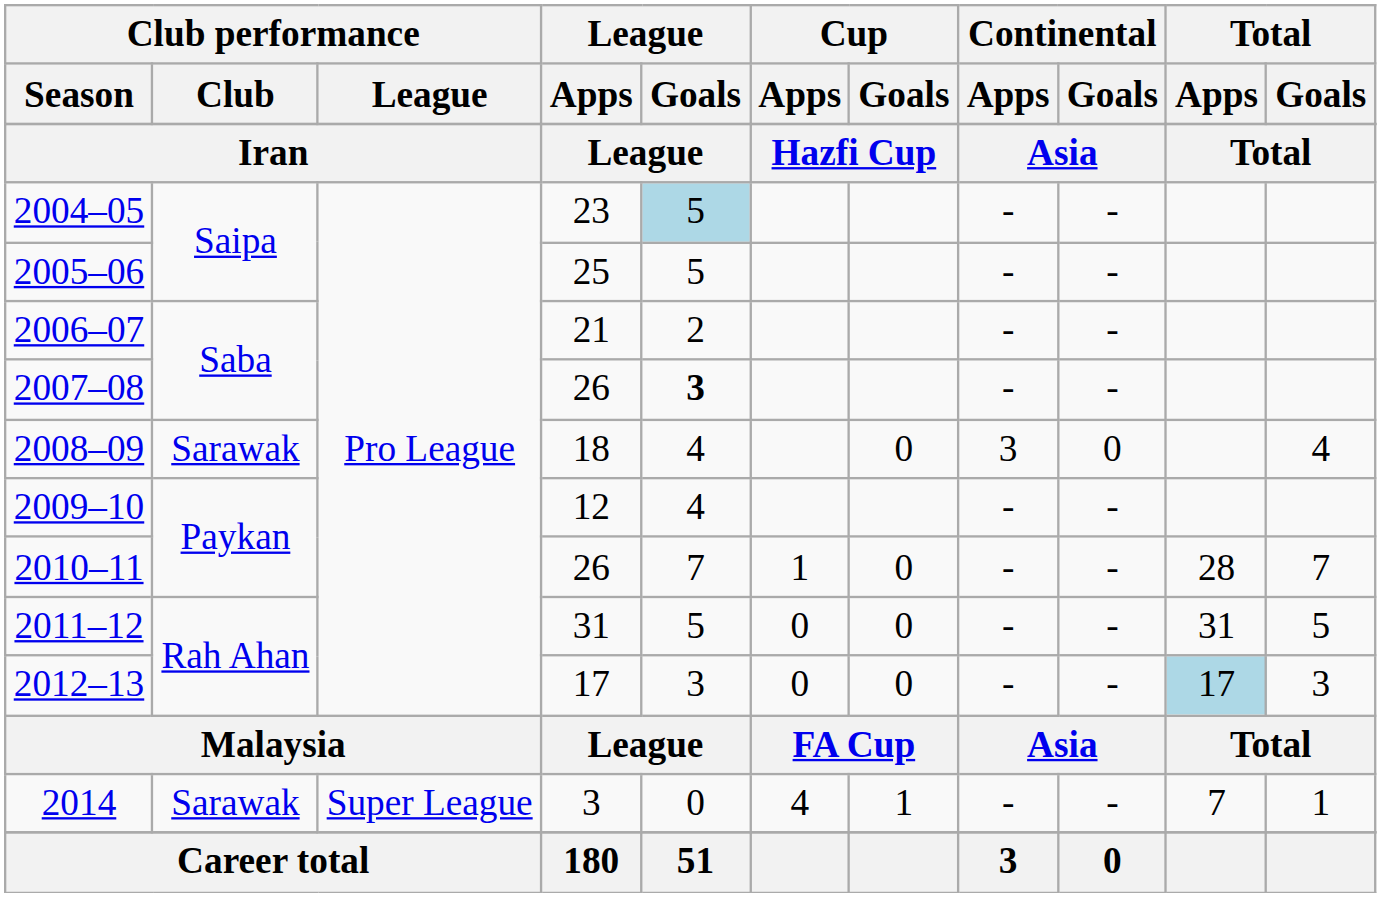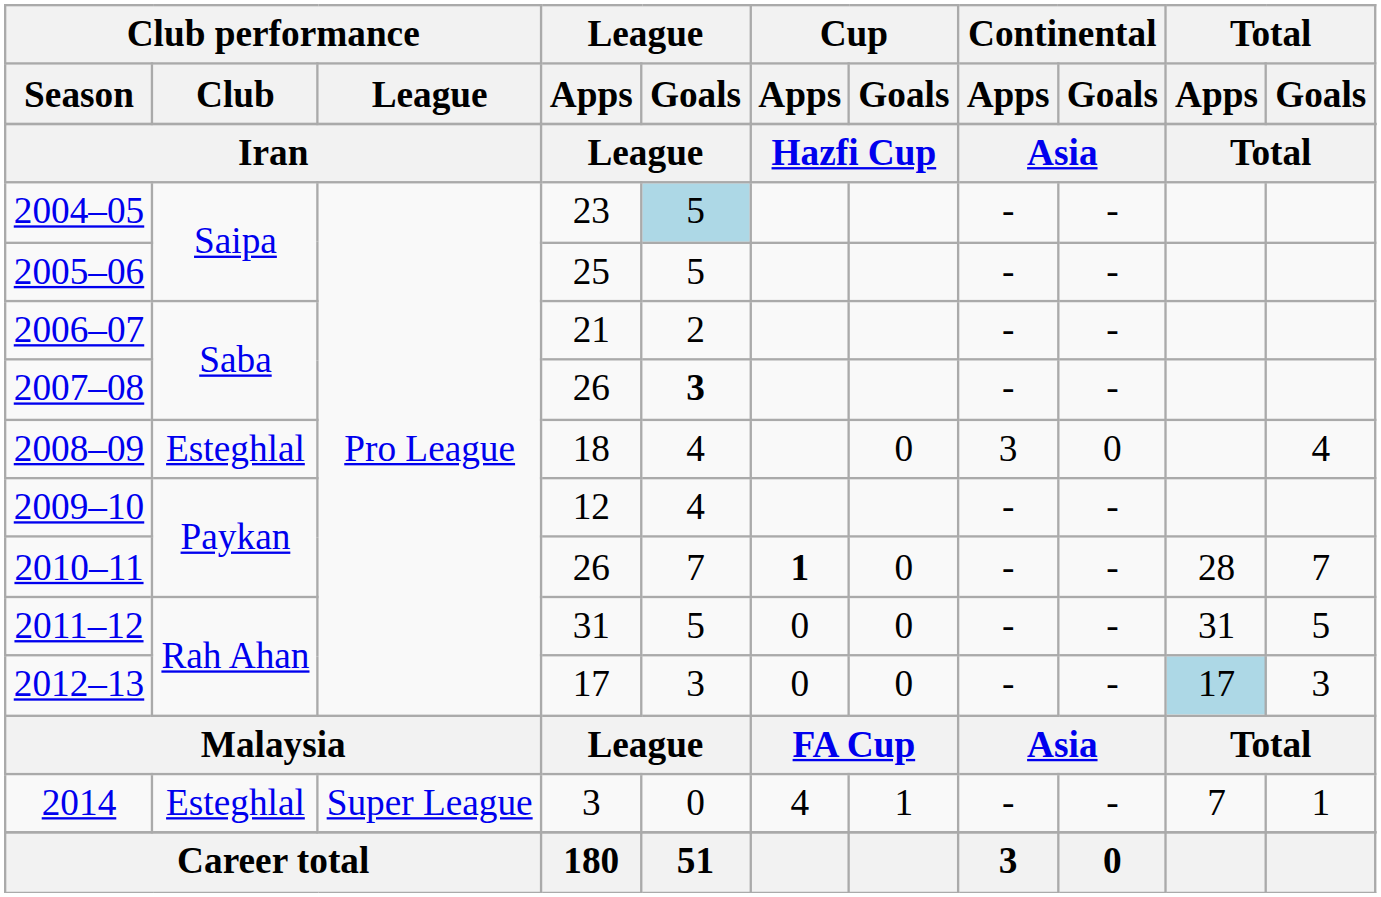2008–09 | Club performance / Club: Sarawak -> Esteghlal
2010–11 | Cup / Apps: normal -> bold
2014 | Club performance / Club: Sarawak -> Esteghlal
